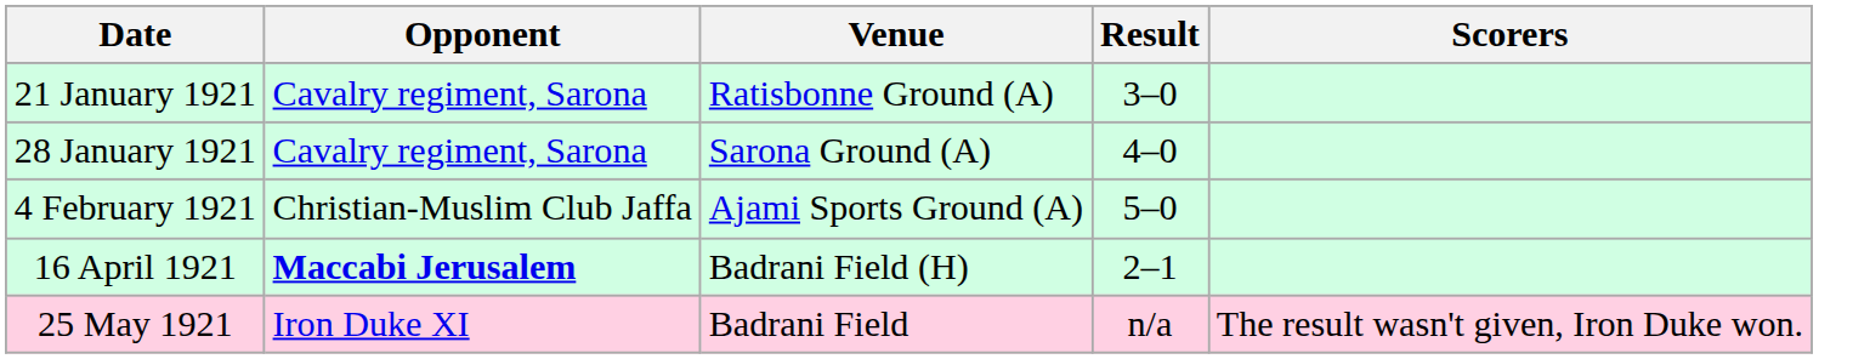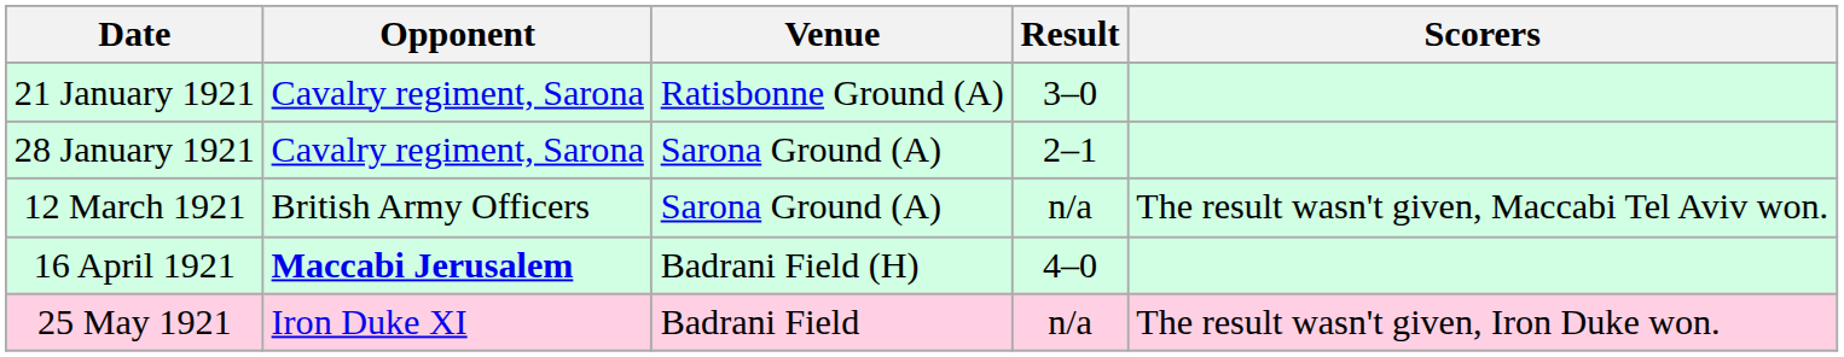28 January 1921 | Result: 4–0 -> 2–1
- row: 4 February 1921 | Christian-Muslim Club Jaffa | Ajami Sports Ground (A) | 5–0
+ row: 12 March 1921 | British Army Officers | Sarona Ground (A) | n/a | The result wasn't given, Maccabi Tel Aviv won.
16 April 1921 | Result: 2–1 -> 4–0
